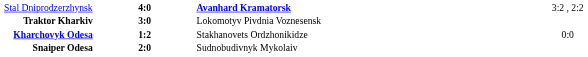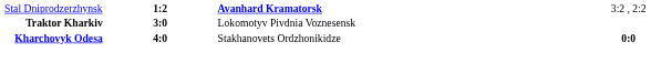Stal Dniprodzerzhynsk | column 2: 4:0 -> 1:2
Kharchovyk Odesa | column 2: 1:2 -> 4:0
Kharchovyk Odesa | column 4: normal -> bold
- row: Snaiper Odesa | 2:0 | Sudnobudivnyk Mykolaiv
